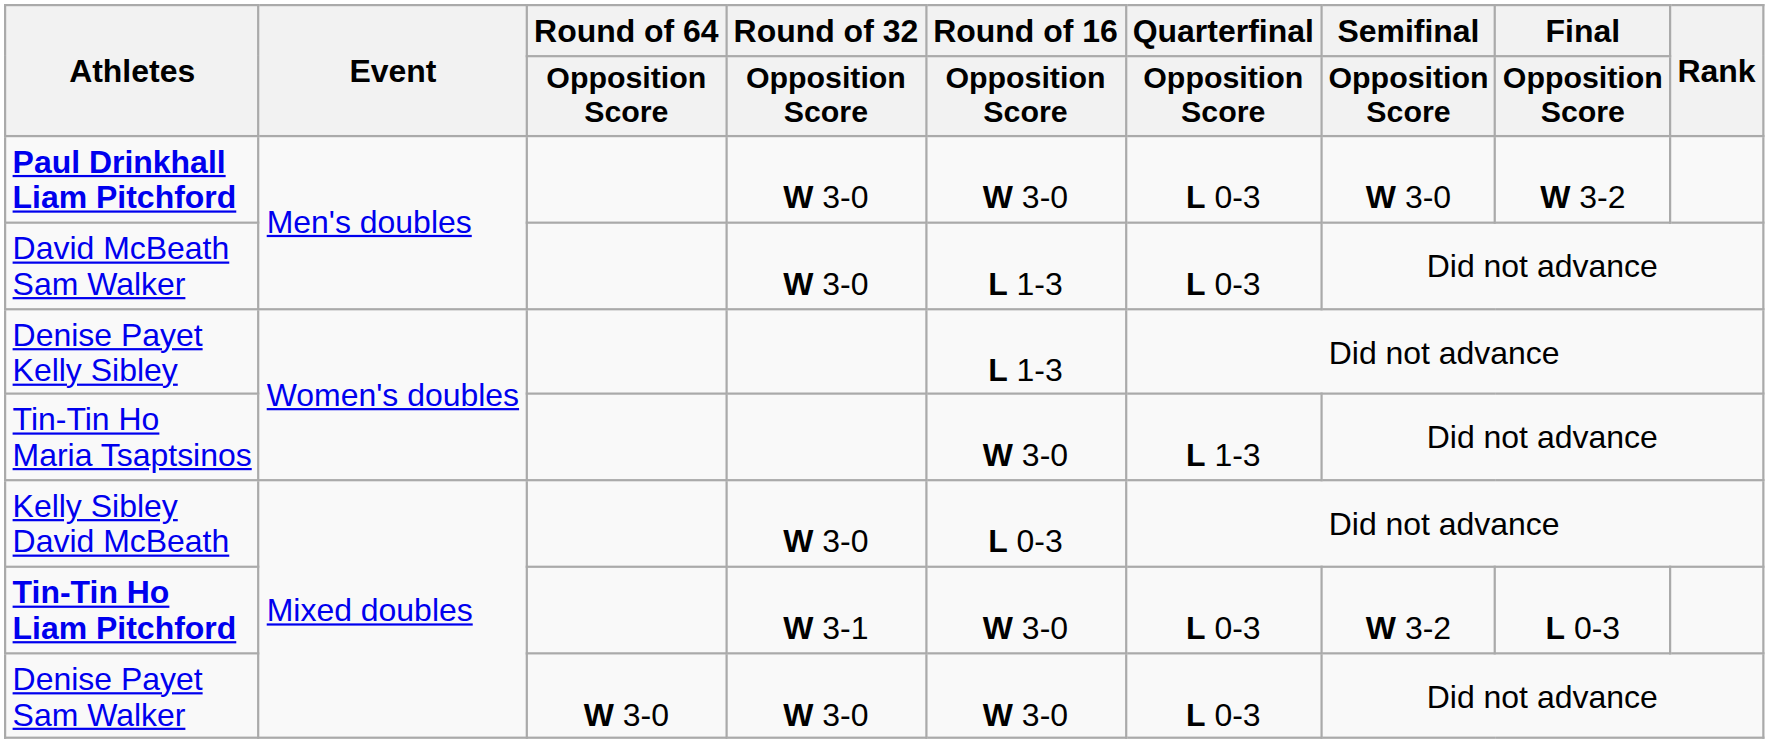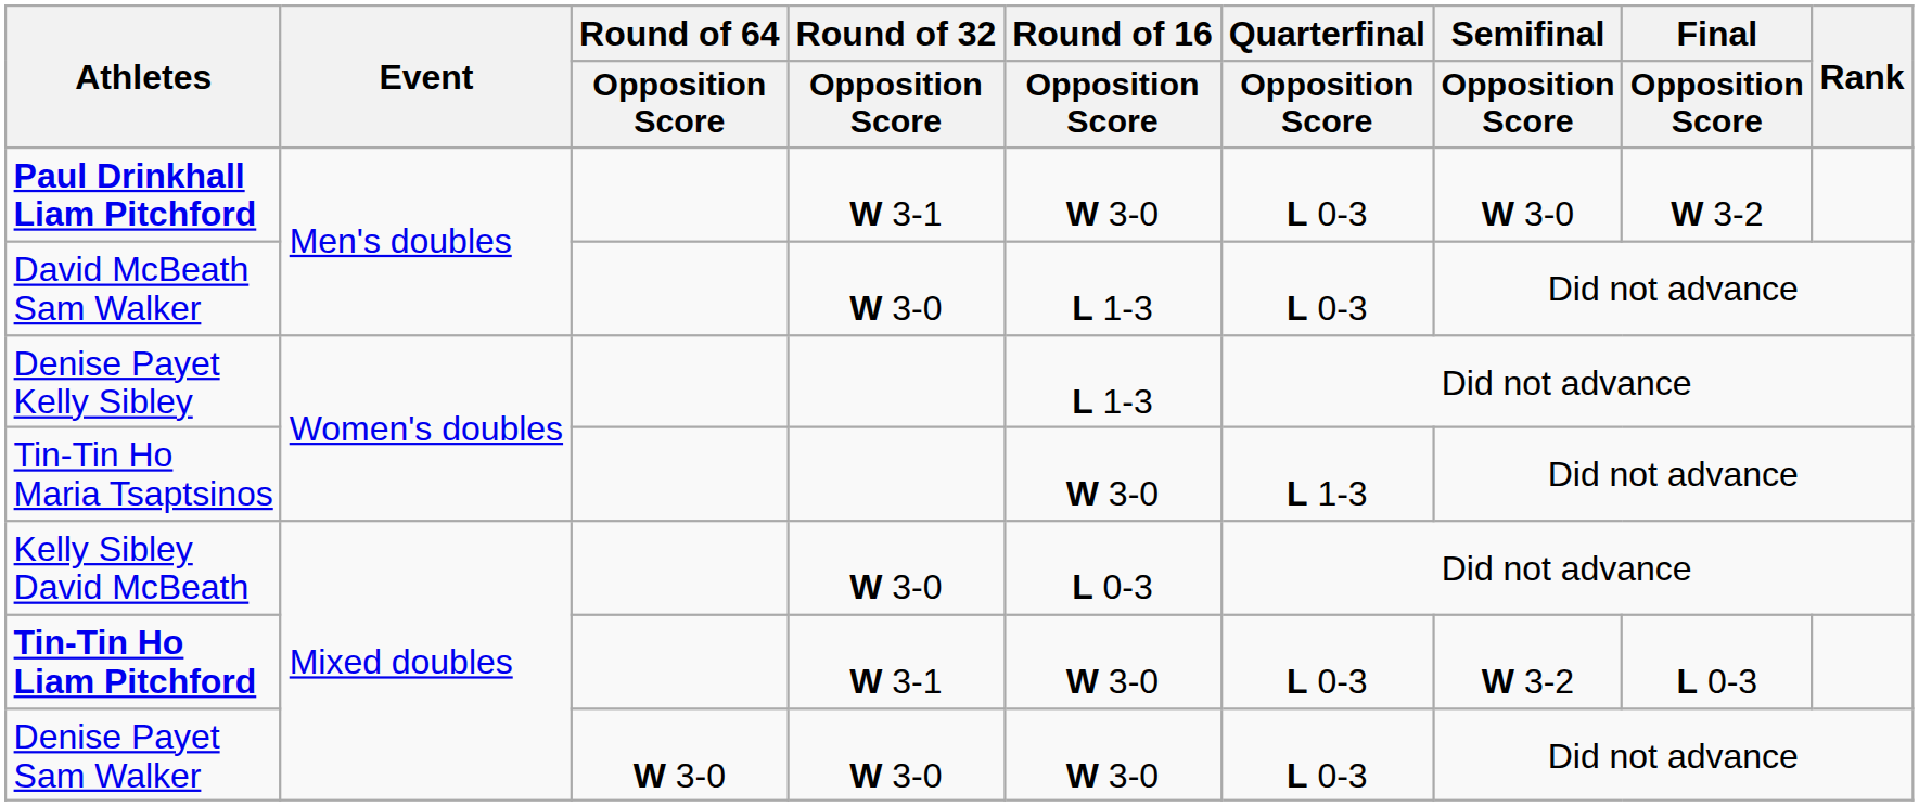Paul Drinkhall Liam Pitchford | Round of 32 / Opposition Score: W 3-0 -> W 3-1
